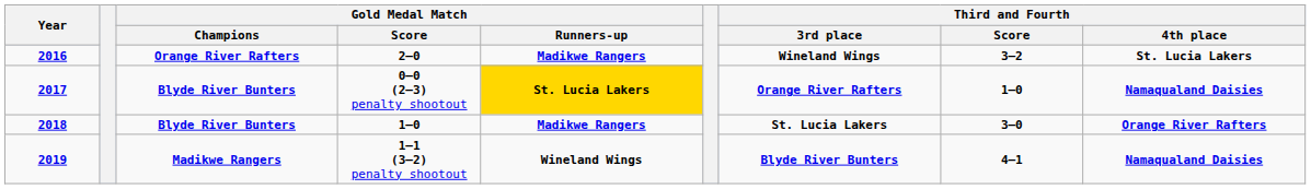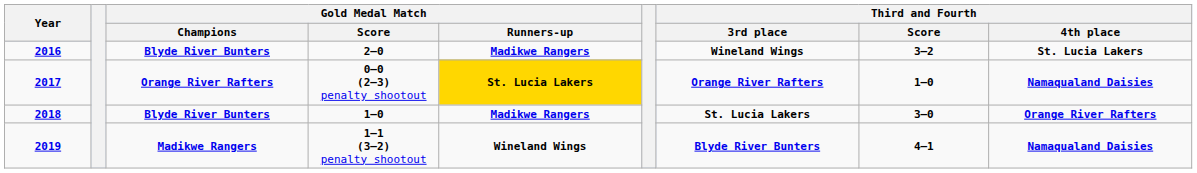2–0 | Gold Medal Match / Champions: Orange River Rafters -> Blyde River Bunters
0–0 (2–3) penalty shootout | Gold Medal Match / Champions: Blyde River Bunters -> Orange River Rafters
